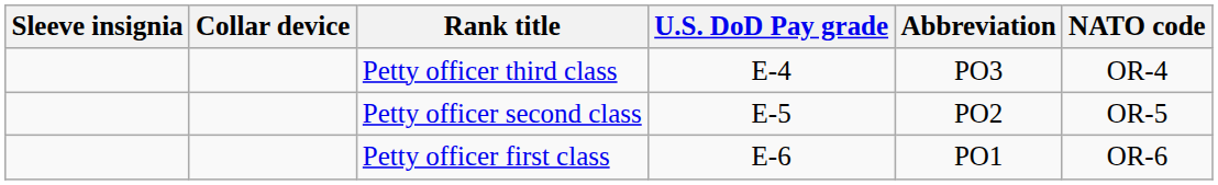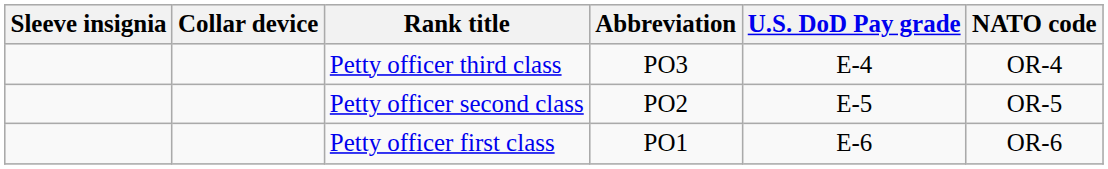columns swapped: U.S. DoD Pay grade <-> Abbreviation
